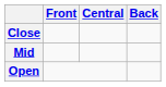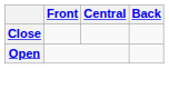- row: Mid
